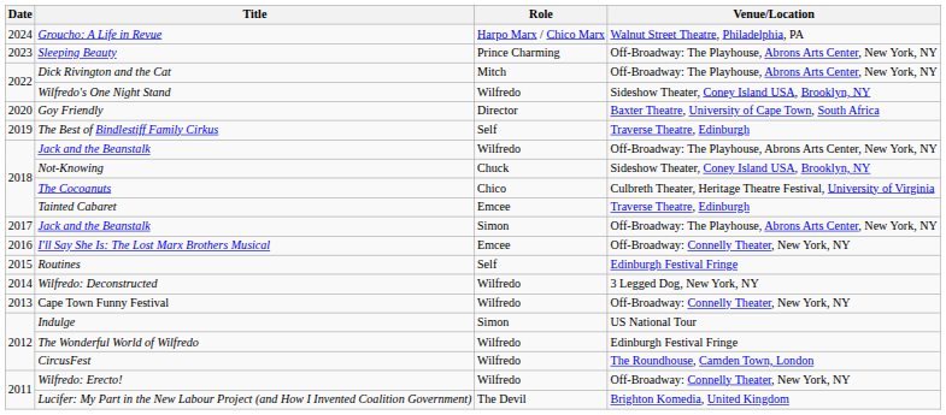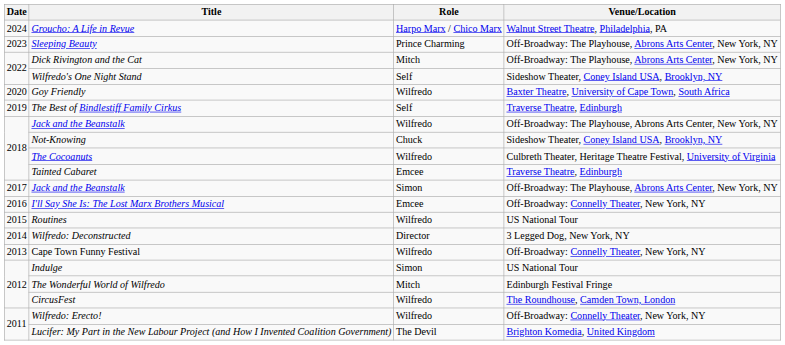Wilfredo's One Night Stand | Role: Wilfredo -> Self
Goy Friendly | Role: Director -> Wilfredo
The Cocoanuts | Role: Chico -> Wilfredo
Routines | Role: Self -> Wilfredo
Routines | Venue/Location: Edinburgh Festival Fringe -> US National Tour
Wilfredo: Deconstructed | Role: Wilfredo -> Director
The Wonderful World of Wilfredo | Role: Wilfredo -> Mitch
